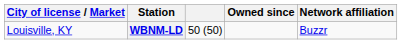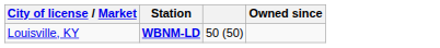- column: Network affiliation | Buzzr
